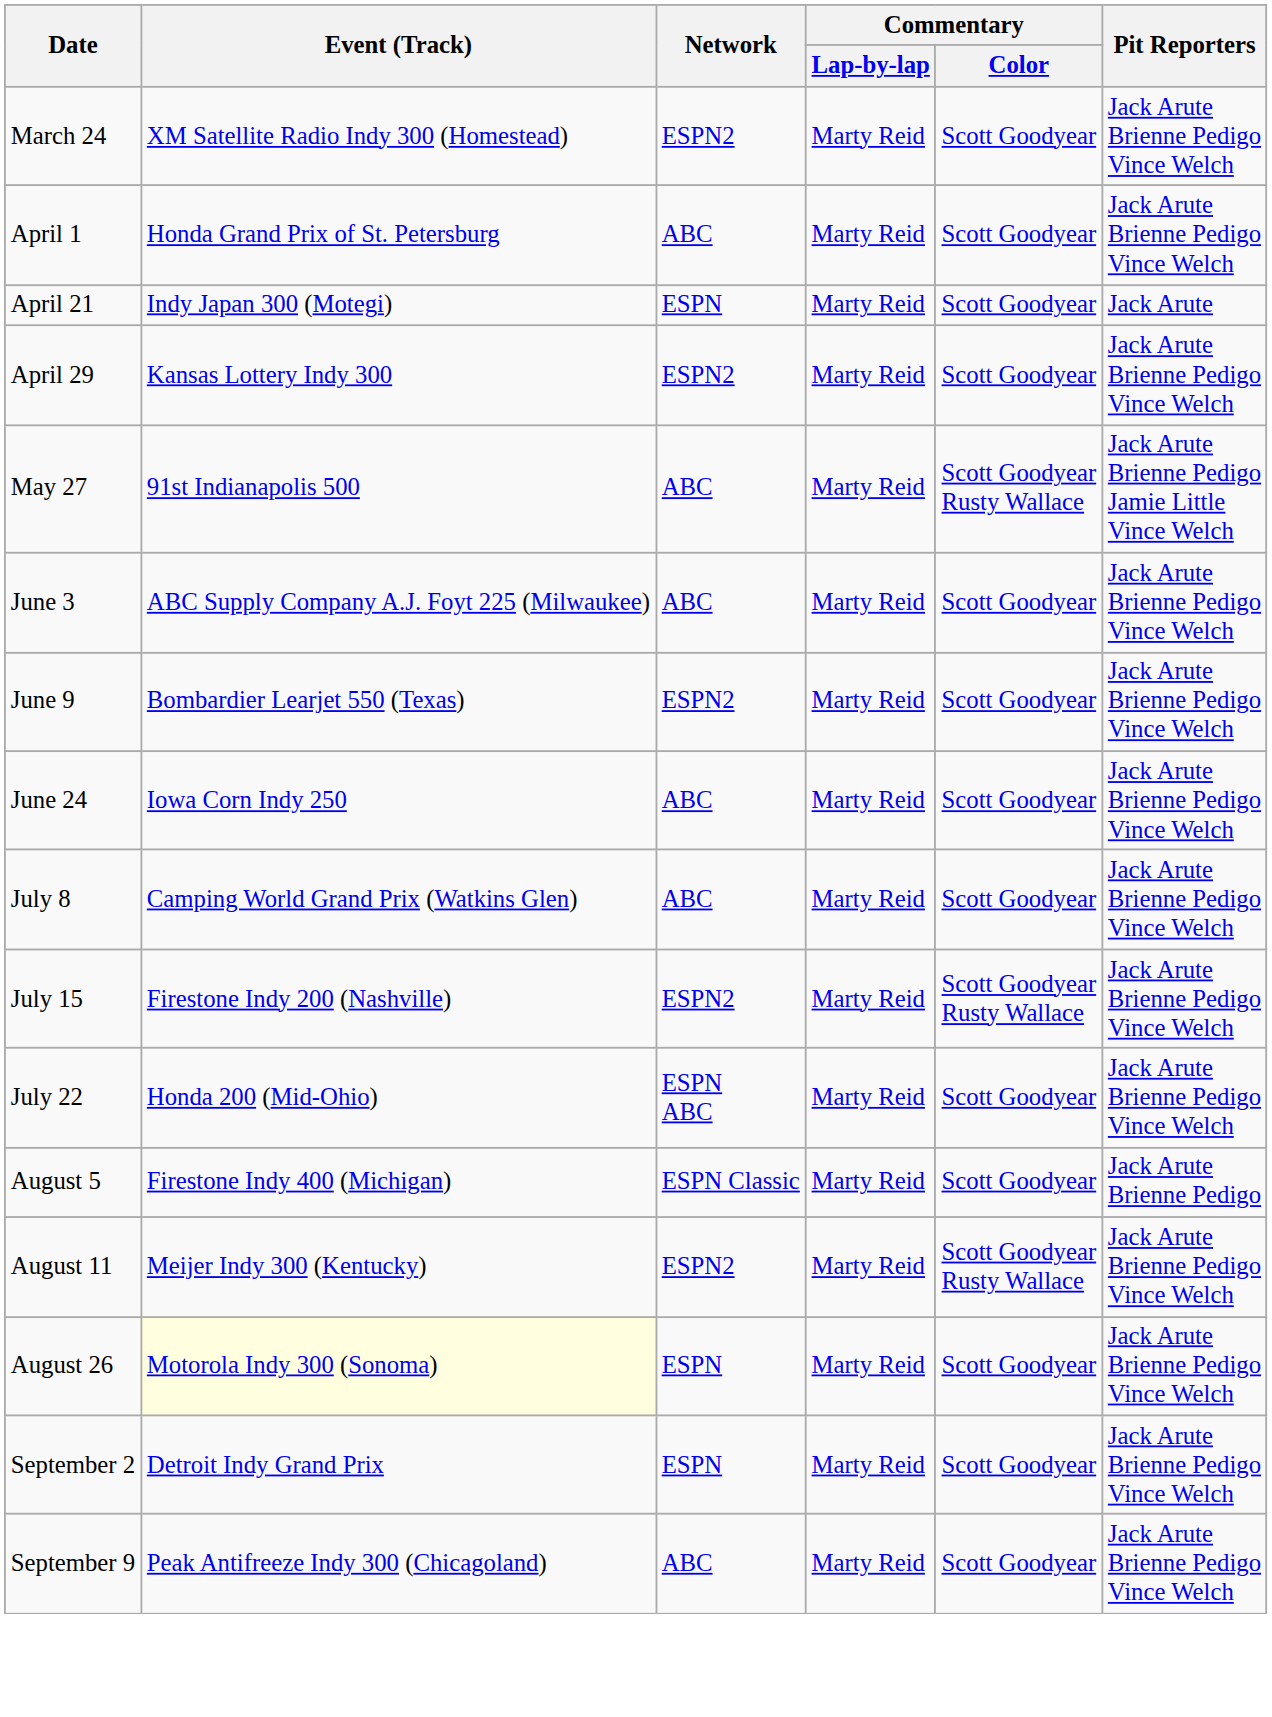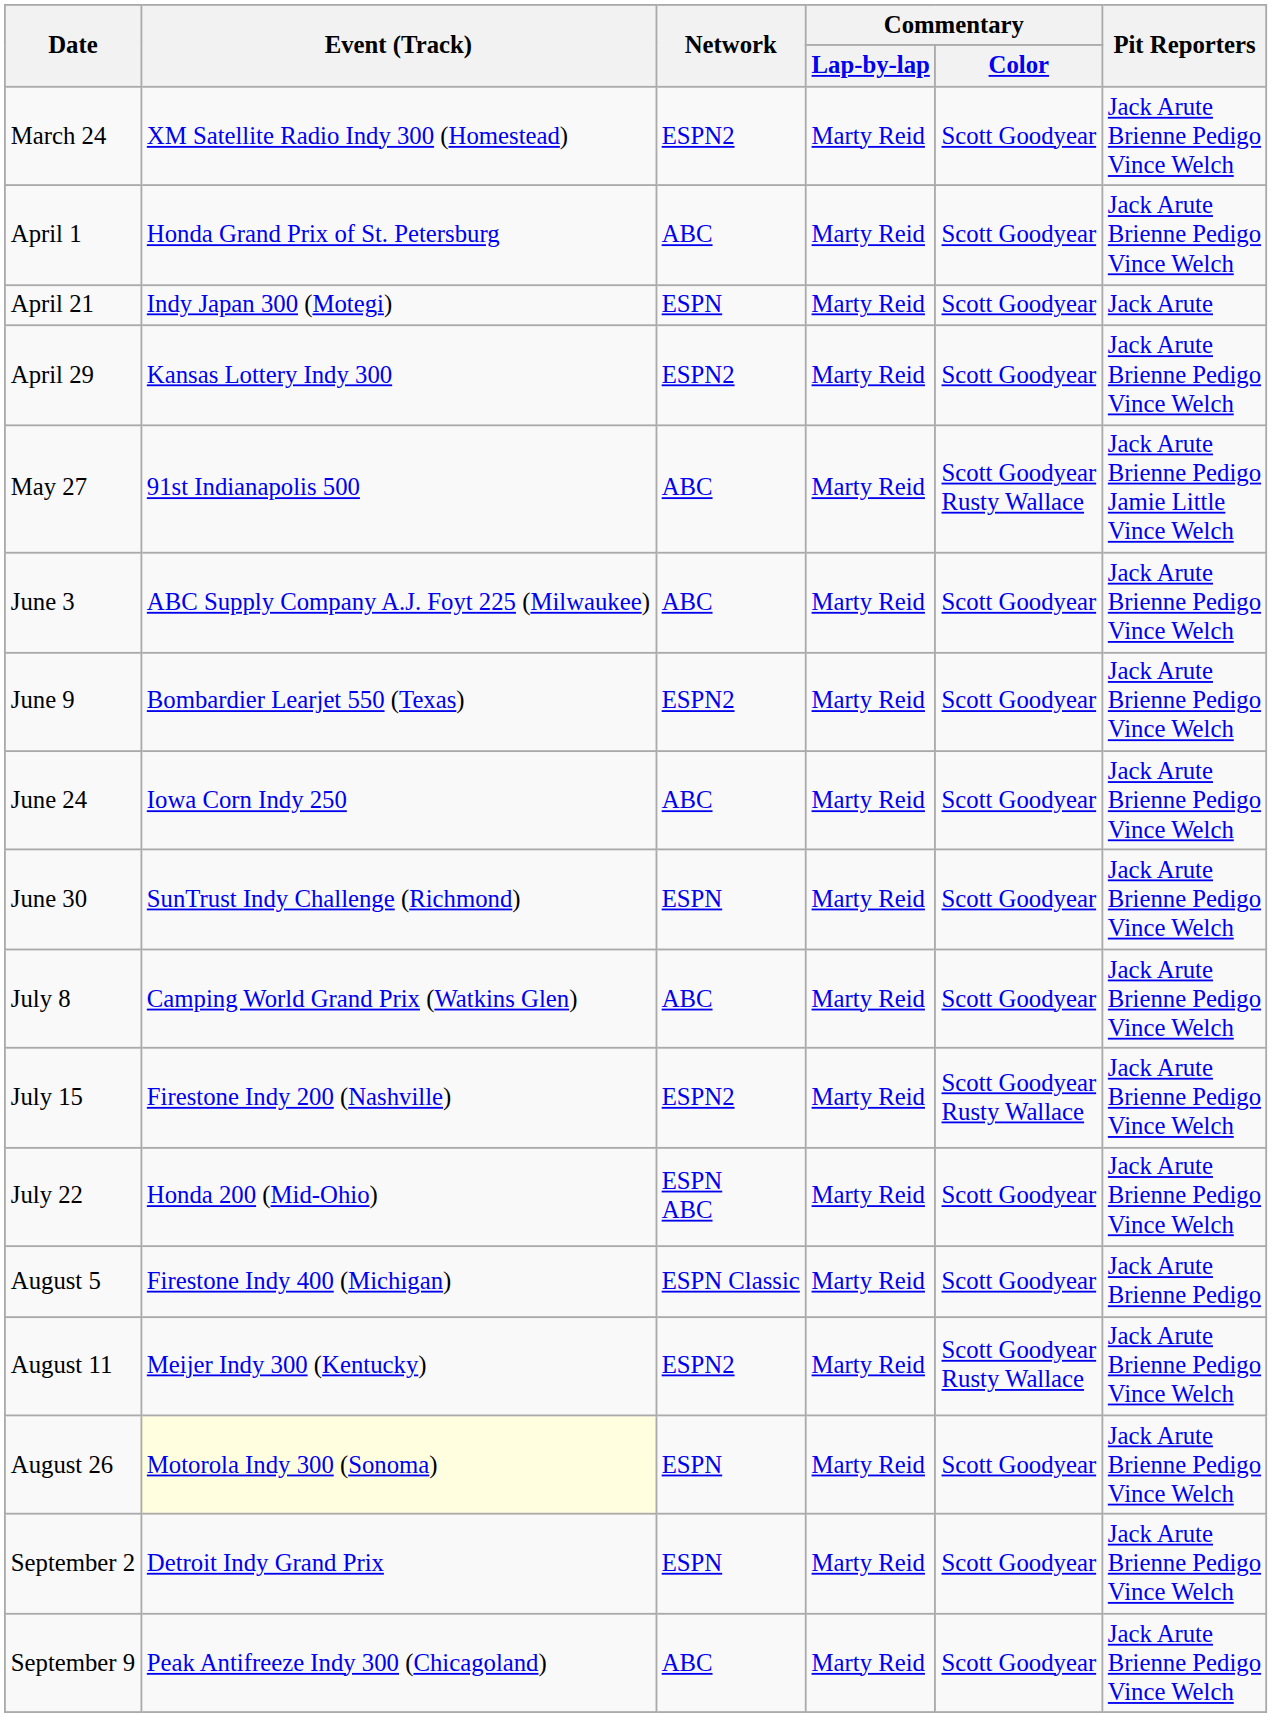+ row: June 30 | SunTrust Indy Challenge (Richmond) | ESPN | Marty Reid | Scott Goodyear | Jack Arute Brienne Pedigo Vince Welch
